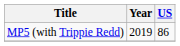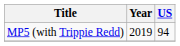MP5 (with Trippie Redd) | US: 86 -> 94
